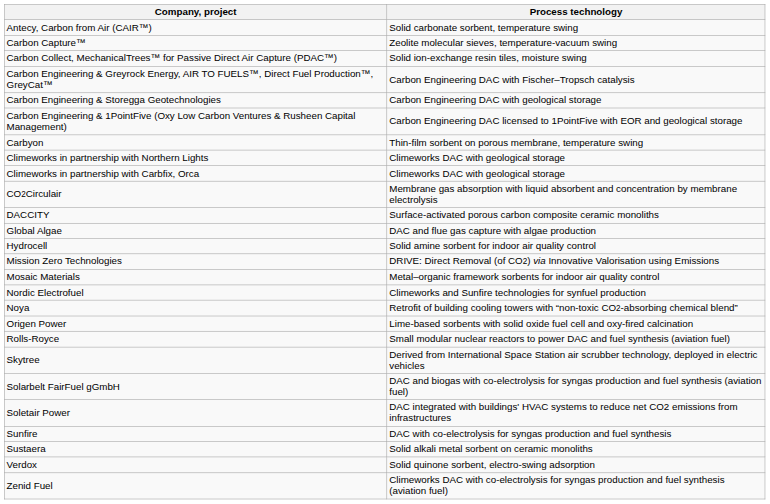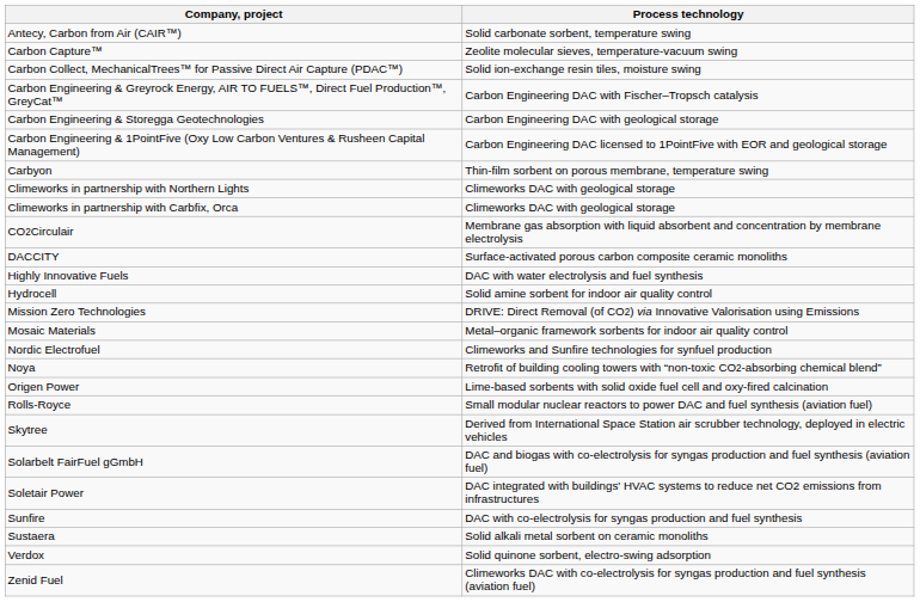- row: Global Algae | DAC and flue gas capture with algae production
+ row: Highly Innovative Fuels | DAC with water electrolysis and fuel synthesis
